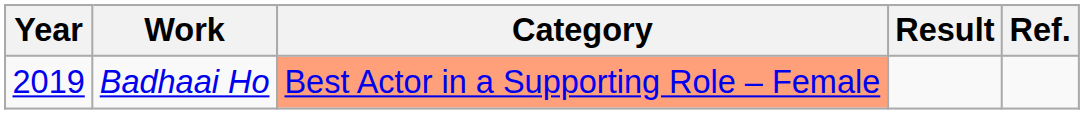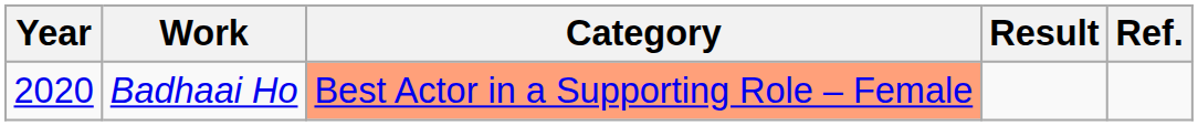Badhaai Ho | Year: 2019 -> 2020
